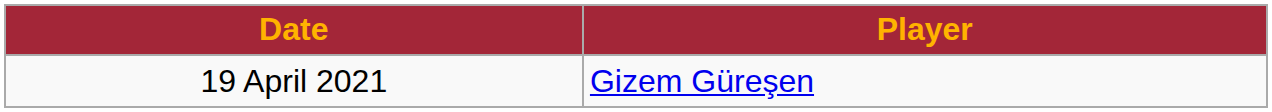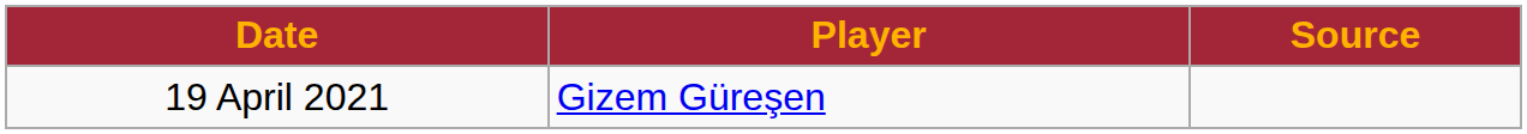+ column: Source
